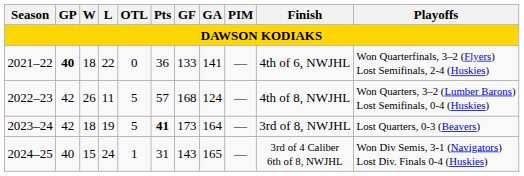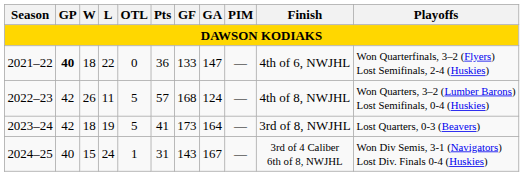2021–22 | GA: 141 -> 147
2023–24 | Pts: bold -> normal
2024–25 | GA: 165 -> 167
